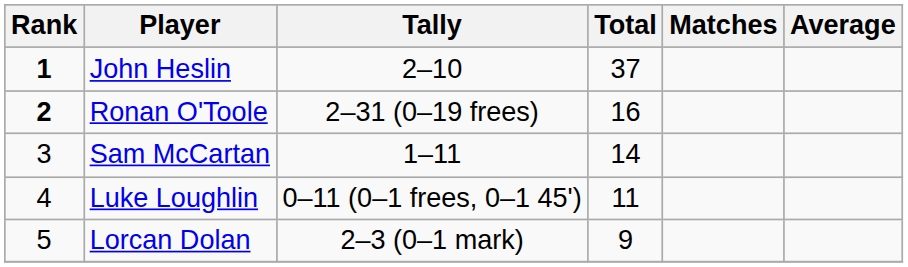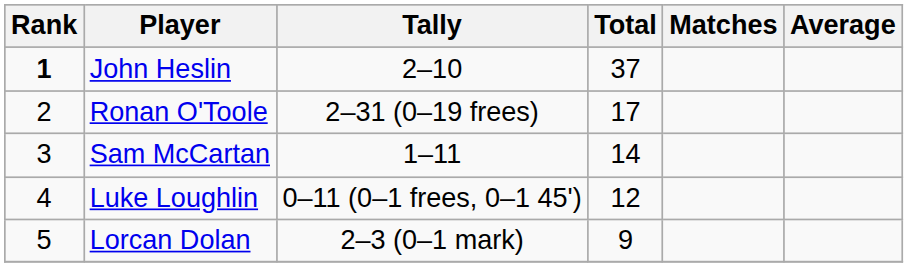Ronan O'Toole | Rank: bold -> normal
Ronan O'Toole | Total: 16 -> 17
Luke Loughlin | Total: 11 -> 12
